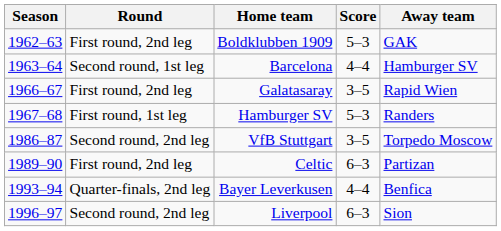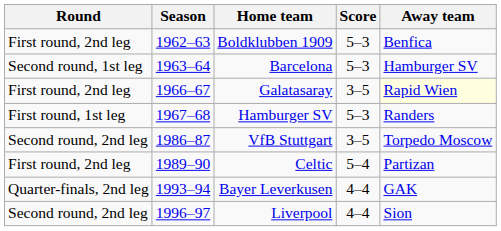columns swapped: Season <-> Round
Boldklubben 1909 | Away team: GAK -> Benfica
Barcelona | Score: 4–4 -> 5–3
Galatasaray | Away team: no background -> lightyellow background
Celtic | Score: 6–3 -> 5–4
Bayer Leverkusen | Away team: Benfica -> GAK
Liverpool | Score: 6–3 -> 4–4
